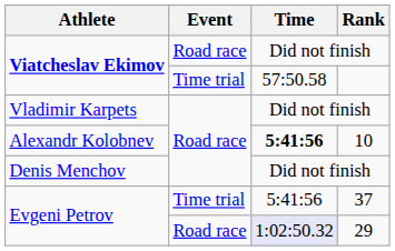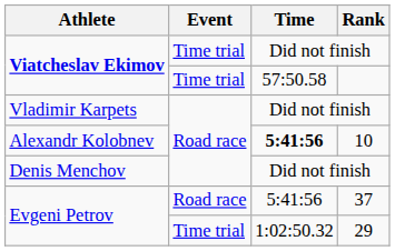Viatcheslav Ekimov / Did not finish | Event: Road race -> Time trial
Evgeni Petrov / 37 | Event: Time trial -> Road race
Evgeni Petrov / 29 | Event: Road race -> Time trial
Evgeni Petrov / 29 | Time: lavender background -> no background
